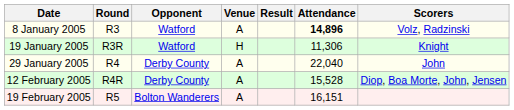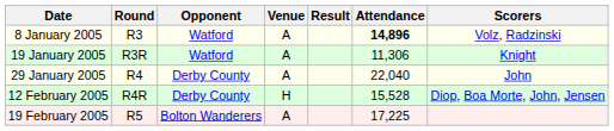19 January 2005 | Venue: H -> A
12 February 2005 | Venue: A -> H
19 February 2005 | Attendance: 16,151 -> 17,225
